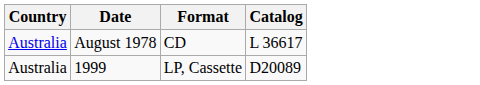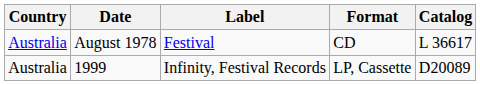+ column: Label | Festival | Infinity, Festival Records
